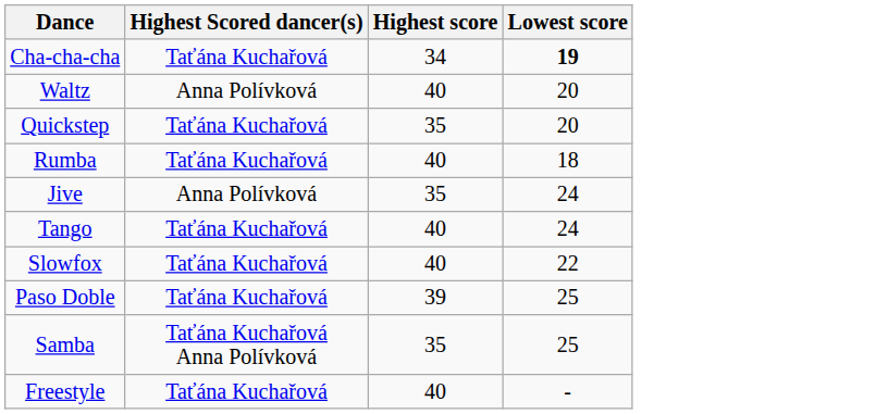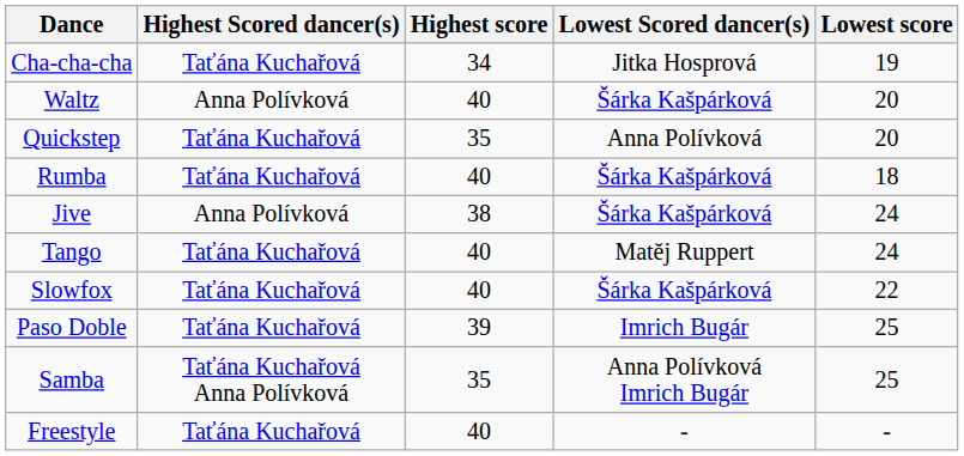+ column: Lowest Scored dancer(s) | Jitka Hosprová | Šárka Kašpárková | Anna Polívková | Šárka Kašpárková | Šárka Kašpárková | Matěj Ruppert | Šárka Kašpárková | Imrich Bugár | Anna Polívková Imrich Bugár | -
Cha-cha-cha | Lowest score: bold -> normal
Jive | Highest score: 35 -> 38
